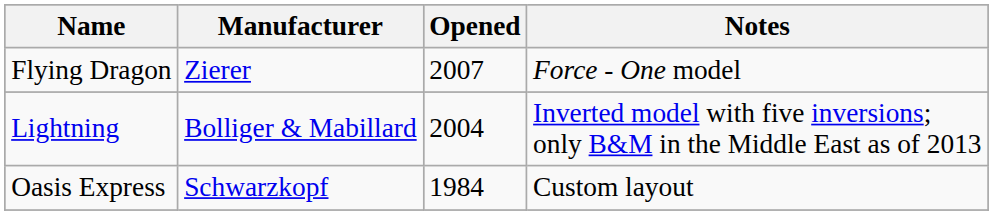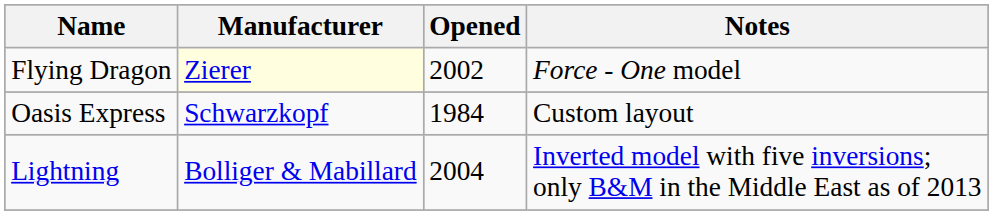Flying Dragon | Manufacturer: no background -> lightyellow background
Flying Dragon | Opened: 2007 -> 2002
rows swapped: Lightning <-> Oasis Express
